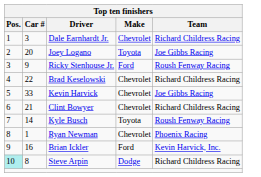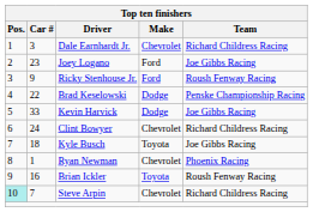Joey Logano | Car #: 20 -> 23
Joey Logano | Make: Toyota -> Ford
Brad Keselowski | Make: Chevrolet -> Dodge
Brad Keselowski | Team: Richard Childress Racing -> Penske Championship Racing
Kevin Harvick | Make: Chevrolet -> Dodge
Clint Bowyer | Car #: 21 -> 24
Kyle Busch | Car #: 14 -> 18
Kyle Busch | Team: Roush Fenway Racing -> Joe Gibbs Racing
Brian Ickler | Make: Ford -> Toyota
Brian Ickler | Team: Kevin Harvick, Inc. -> Roush Fenway Racing
Steve Arpin | Car #: 8 -> 7
Steve Arpin | Make: Dodge -> Chevrolet
